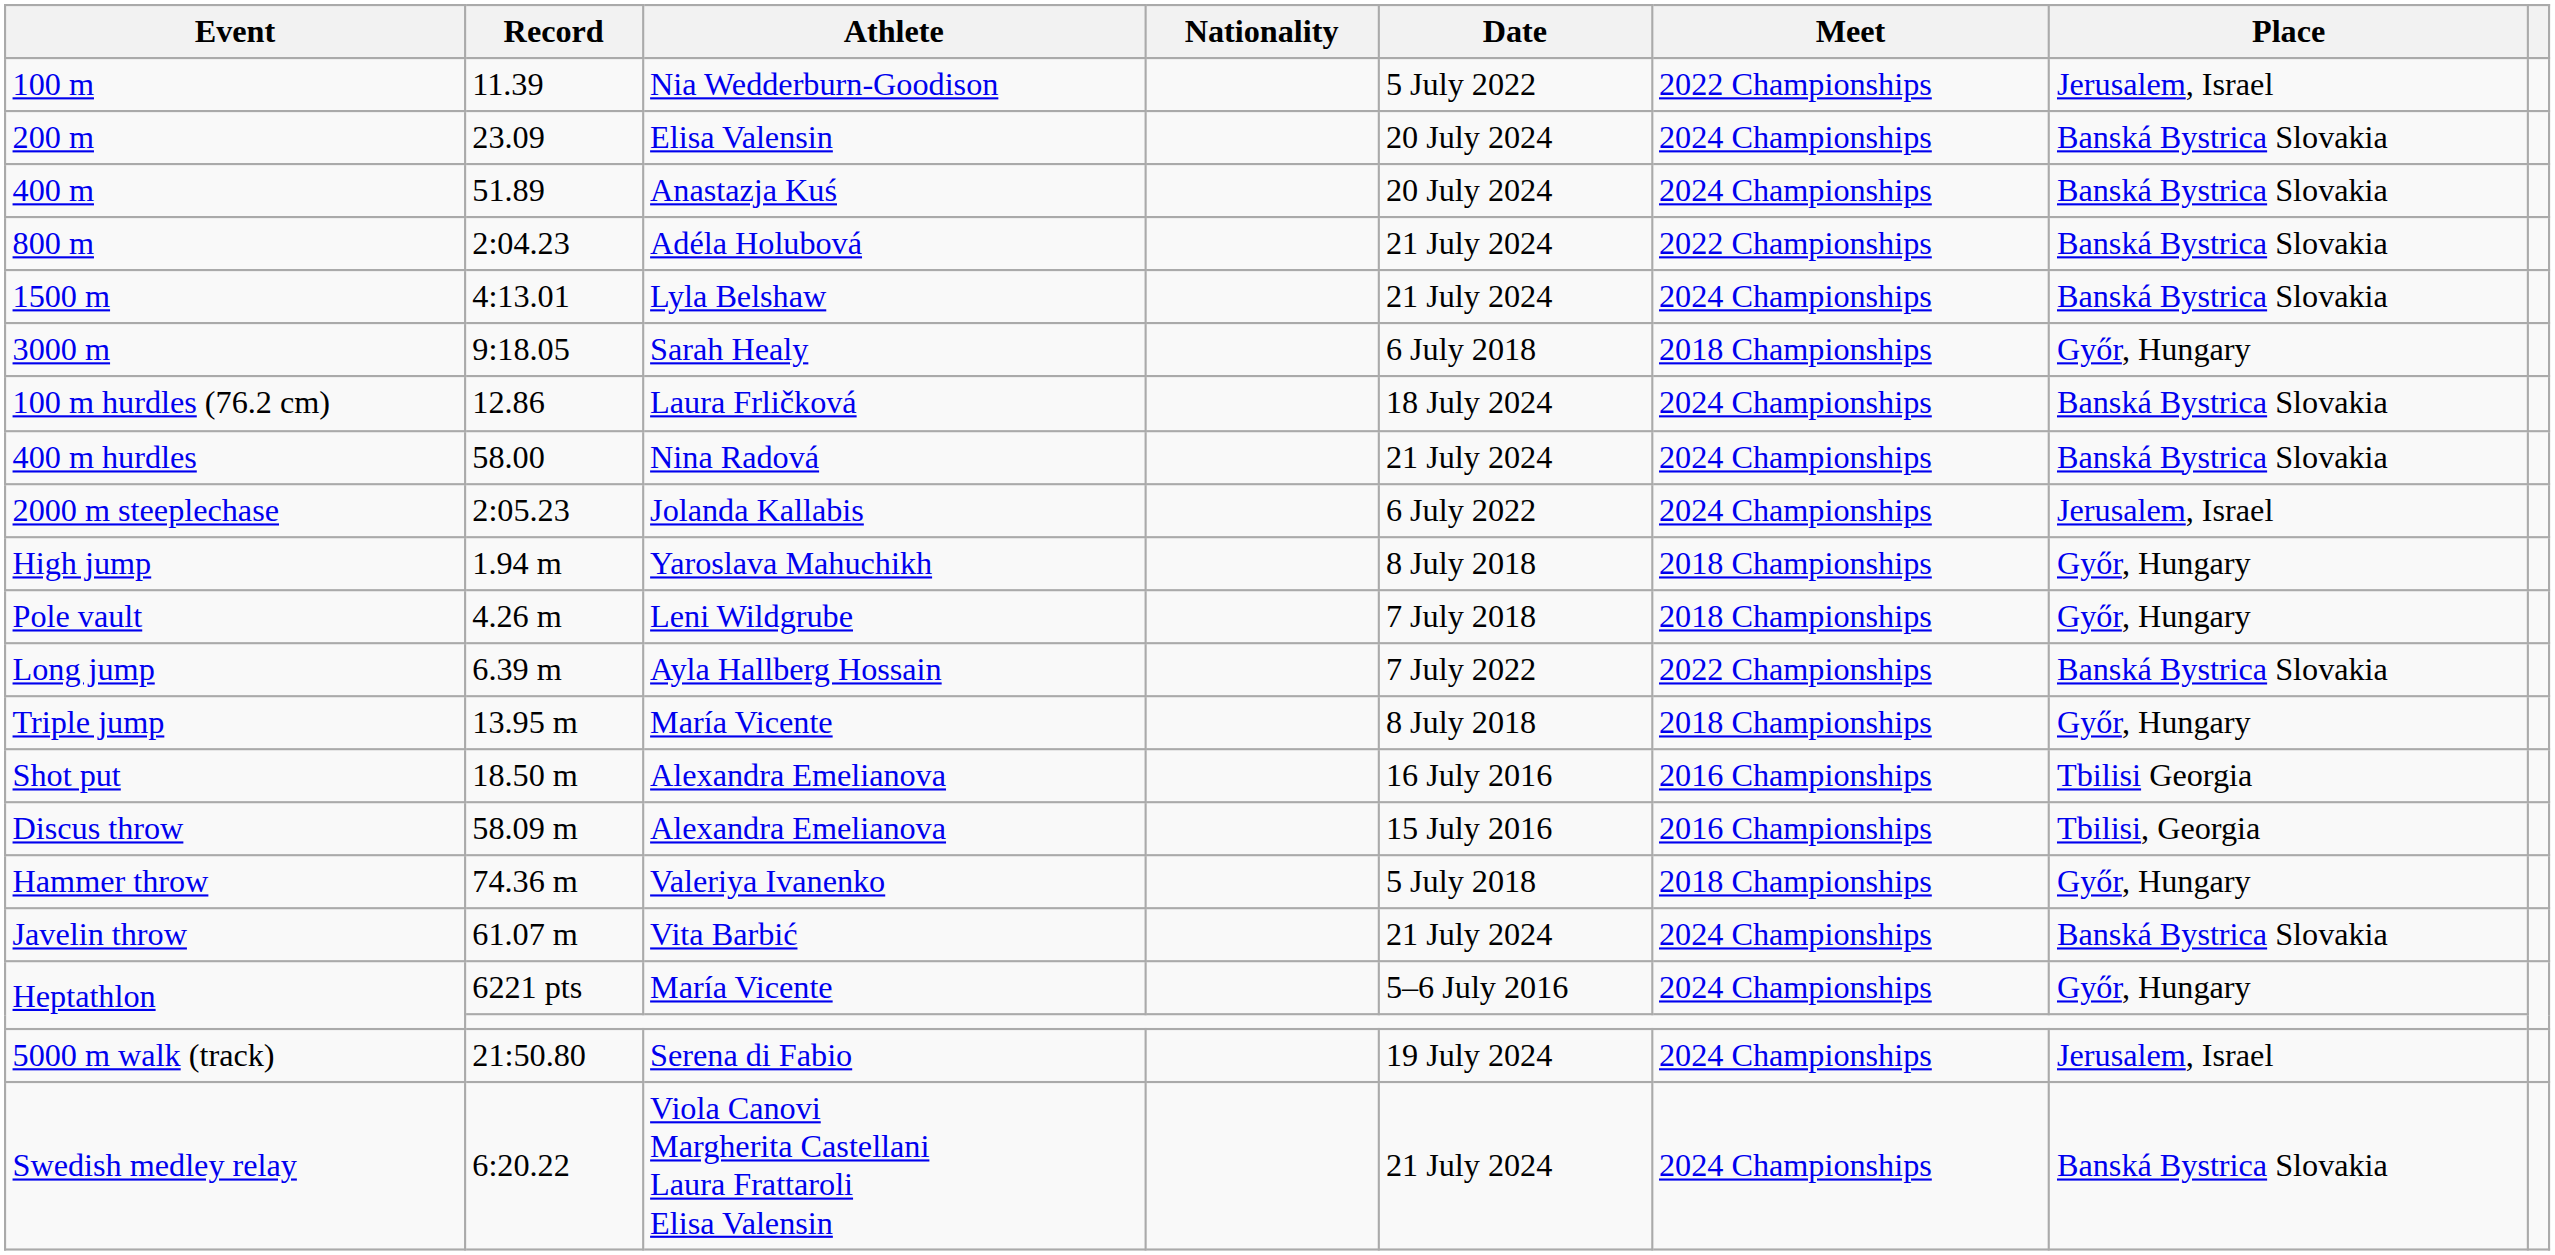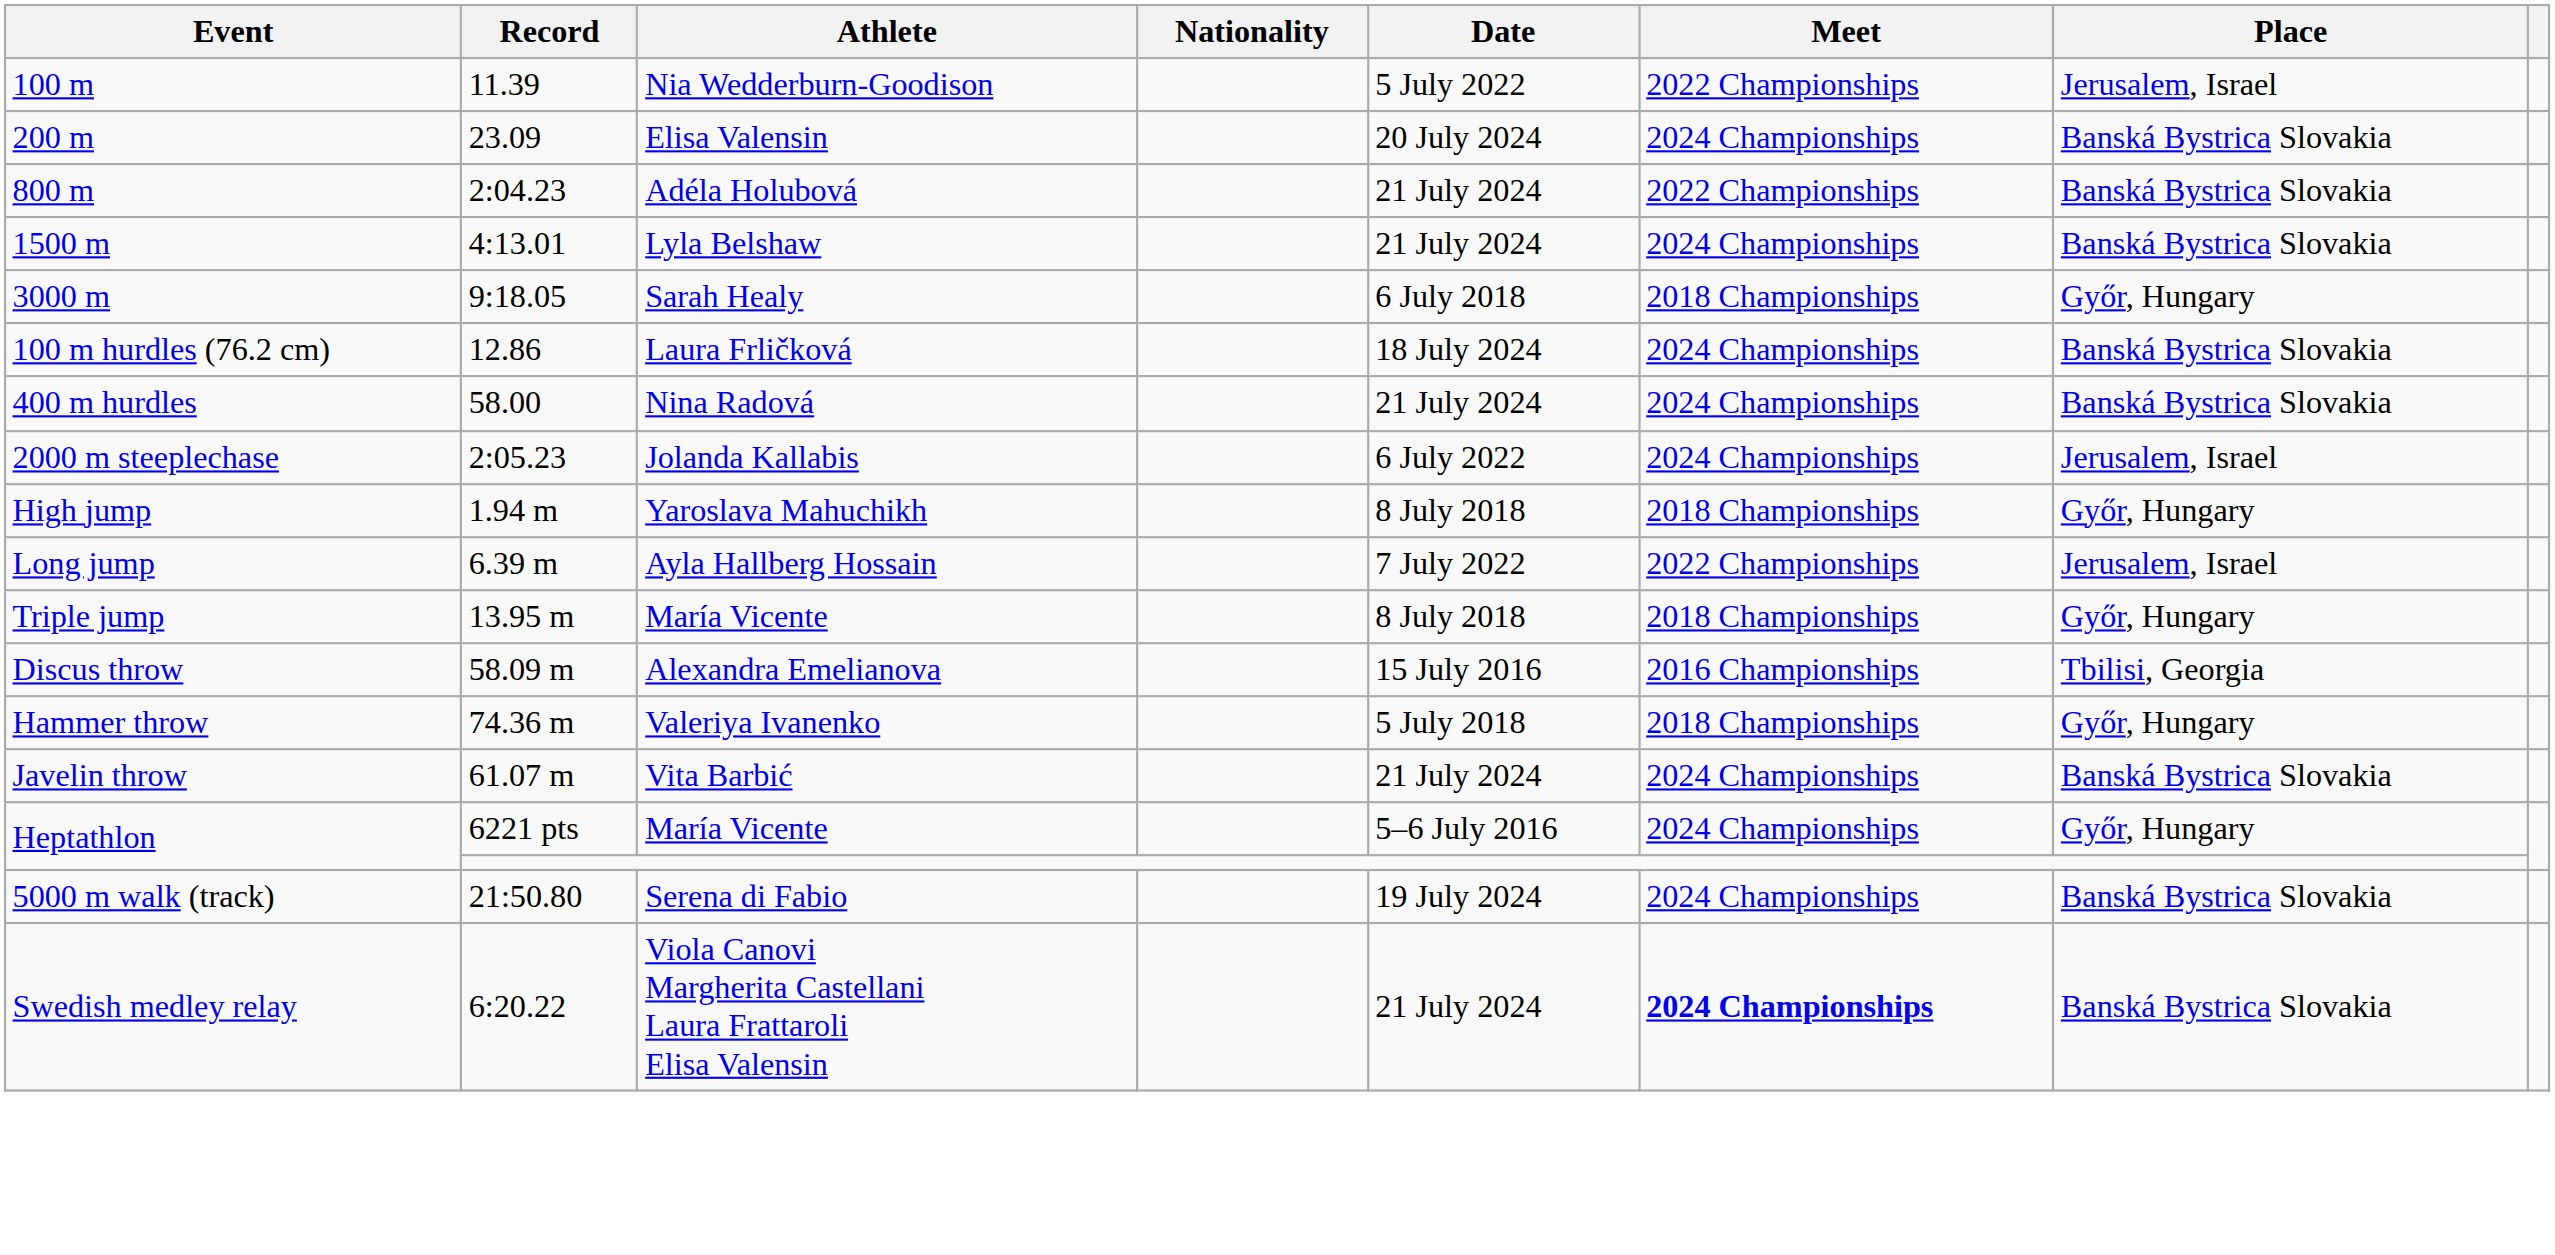- row: 400 m | 51.89 | Anastazja Kuś | 20 July 2024 | 2024 Championships | Banská Bystrica Slovakia
- row: Pole vault | 4.26 m | Leni Wildgrube | 7 July 2018 | 2018 Championships | Győr, Hungary
Long jump | Place: Banská Bystrica Slovakia -> Jerusalem, Israel
- row: Shot put | 18.50 m | Alexandra Emelianova | 16 July 2016 | 2016 Championships | Tbilisi Georgia
5000 m walk (track) | Place: Jerusalem, Israel -> Banská Bystrica Slovakia
Swedish medley relay | Meet: normal -> bold
